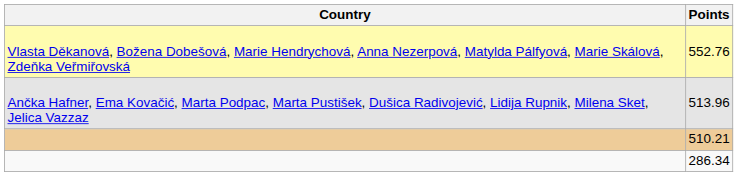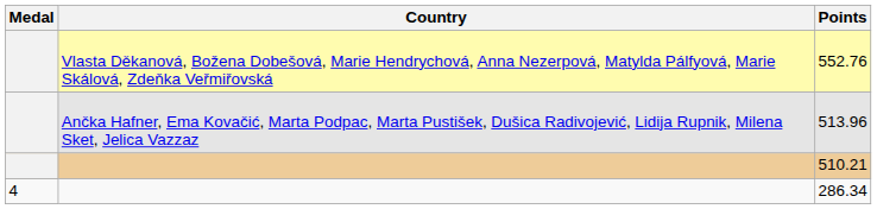+ column: Medal | 4
